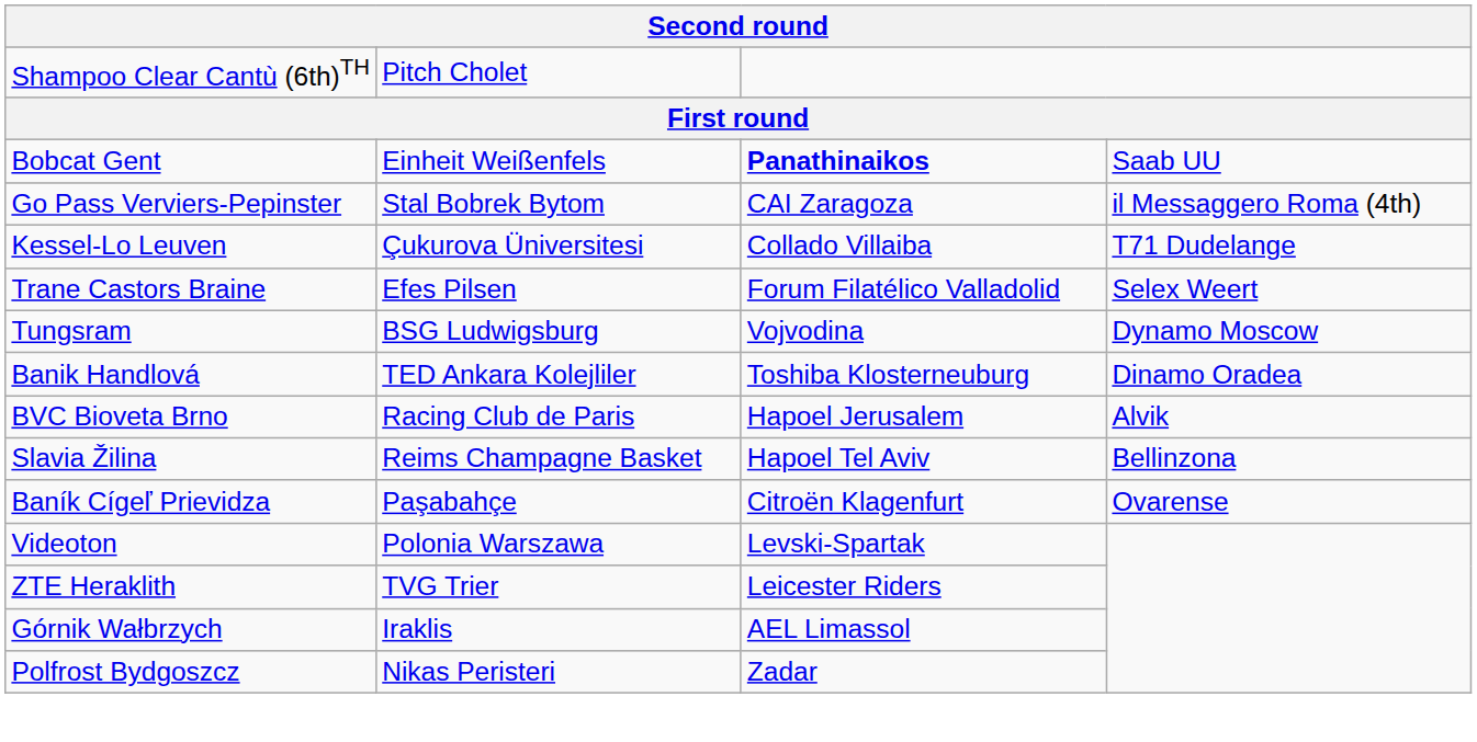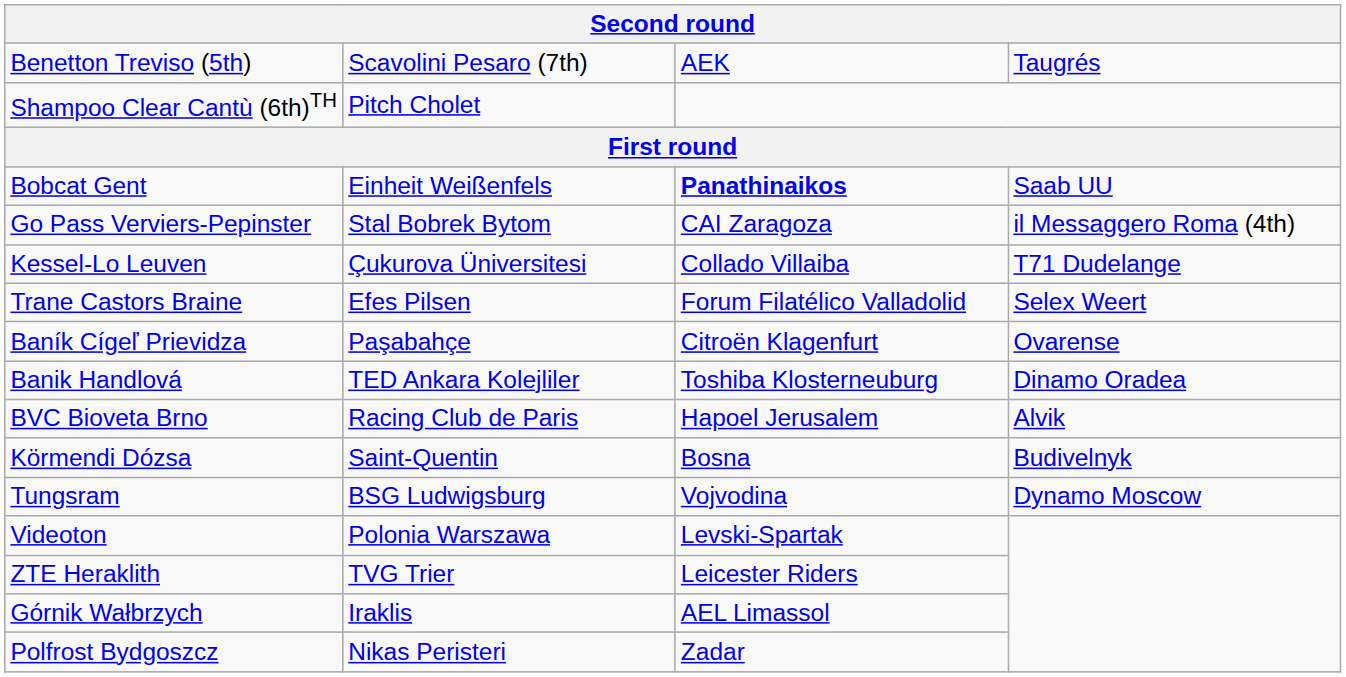+ row: Benetton Treviso (5th) | Scavolini Pesaro (7th) | AEK | Taugrés
rows swapped: Baník Cígeľ Prievidza <-> Tungsram
- row: Slavia Žilina | Reims Champagne Basket | Hapoel Tel Aviv | Bellinzona
+ row: Körmendi Dózsa | Saint-Quentin | Bosna | Budivelnyk
